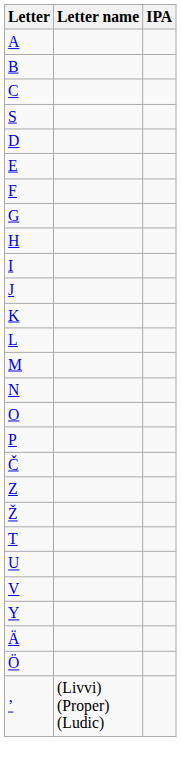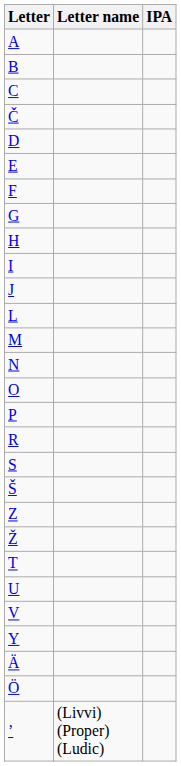rows swapped: Č <-> S
- row: K
+ row: R
+ row: Š
